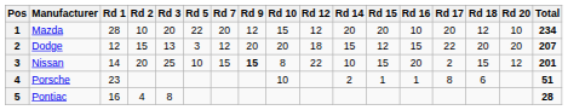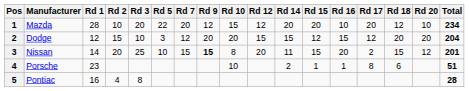Dodge | Rd 3: 13 -> 10
Dodge | Rd 12: 18 -> 15
Dodge | Rd 17: 22 -> 12
Dodge | Total: 207 -> 204
Nissan | Rd 12: 22 -> 20
Nissan | Rd 14: 10 -> 11
